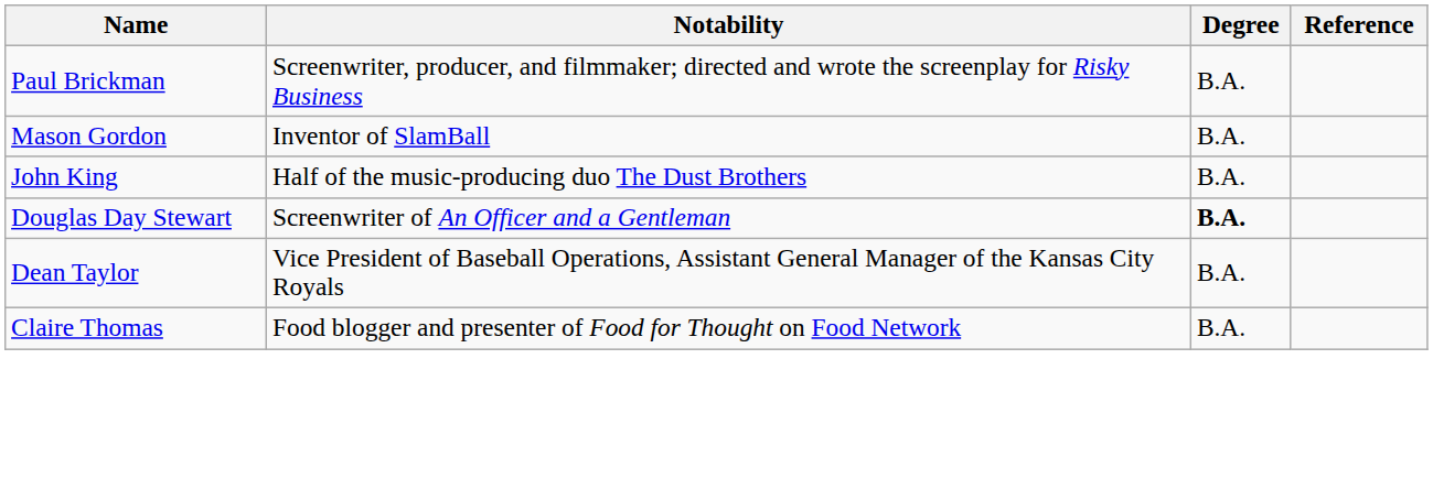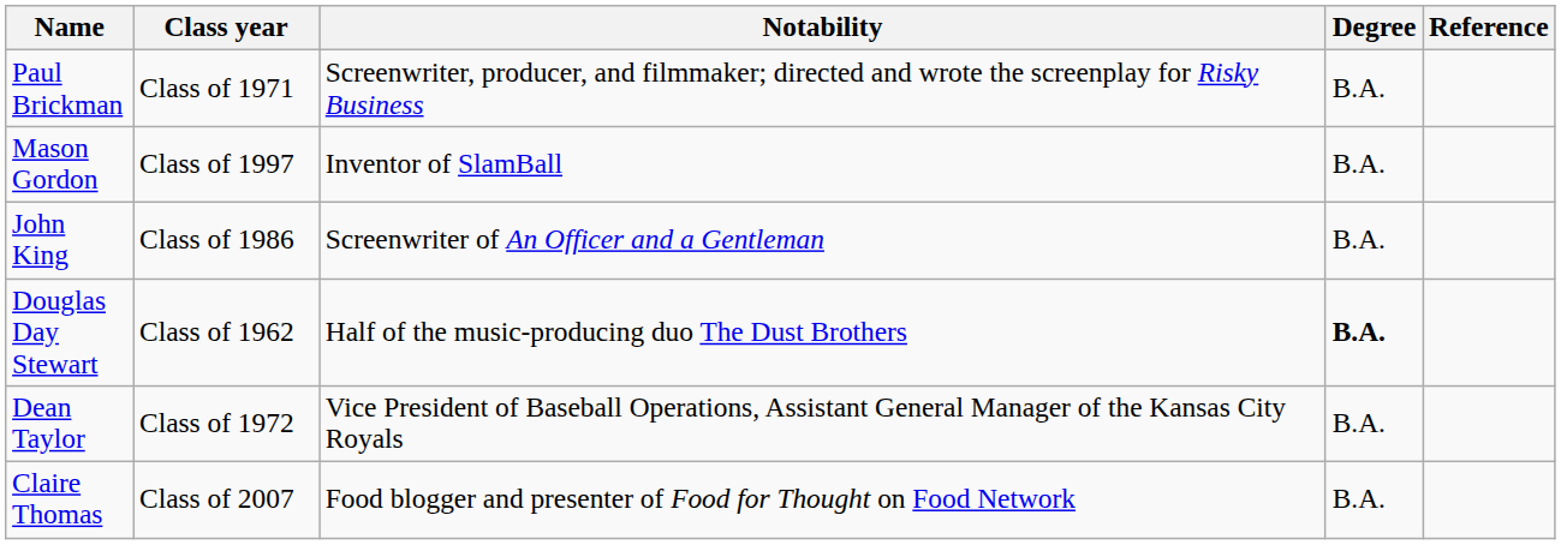+ column: Class year | Class of 1971 | Class of 1997 | Class of 1986 | Class of 1962 | Class of 1972 | Class of 2007
John King | Notability: Half of the music-producing duo The Dust Brothers -> Screenwriter of An Officer and a Gentleman
Douglas Day Stewart | Notability: Screenwriter of An Officer and a Gentleman -> Half of the music-producing duo The Dust Brothers
